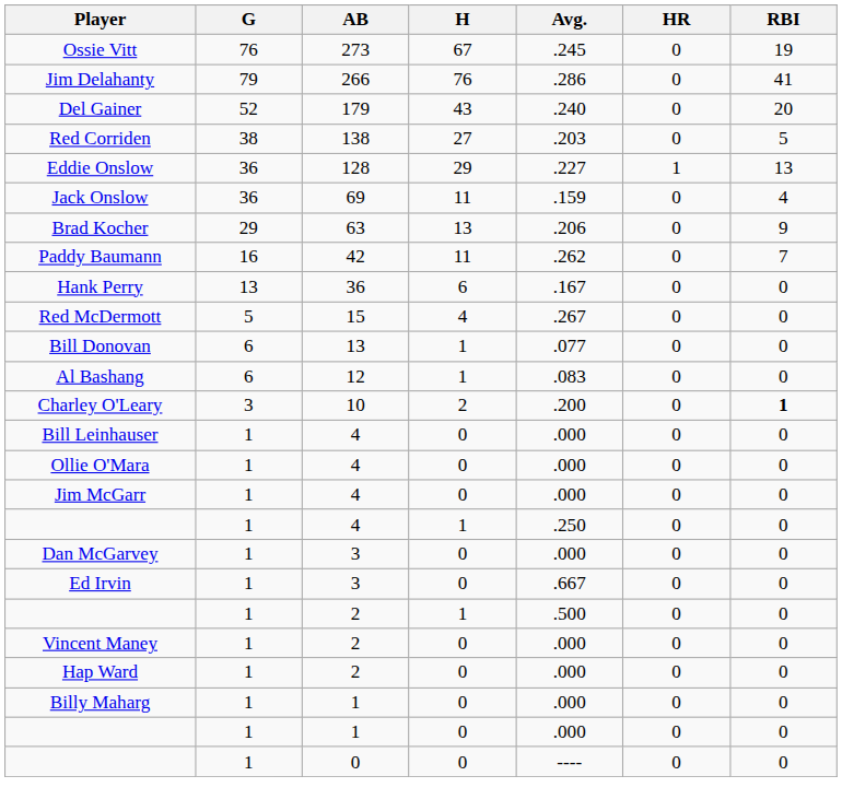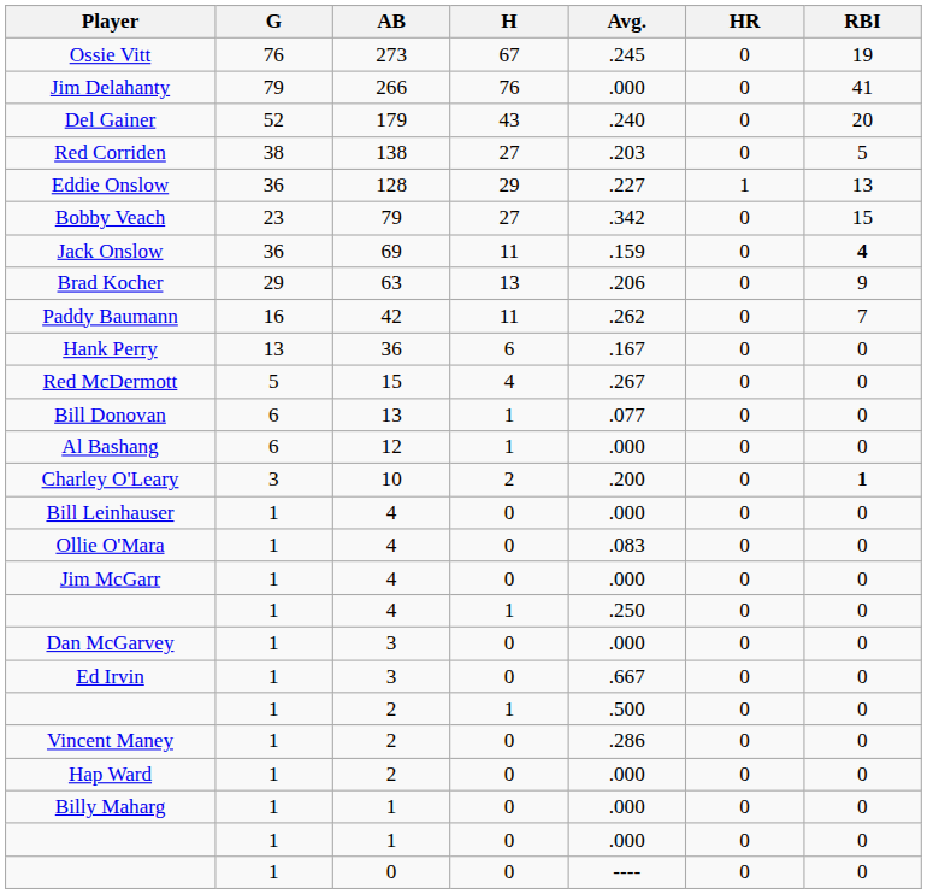Jim Delahanty | Avg.: .286 -> .000
+ row: Bobby Veach | 23 | 79 | 27 | .342 | 0 | 15
Jack Onslow | RBI: normal -> bold
Al Bashang | Avg.: .083 -> .000
Ollie O'Mara | Avg.: .000 -> .083
Vincent Maney | Avg.: .000 -> .286
